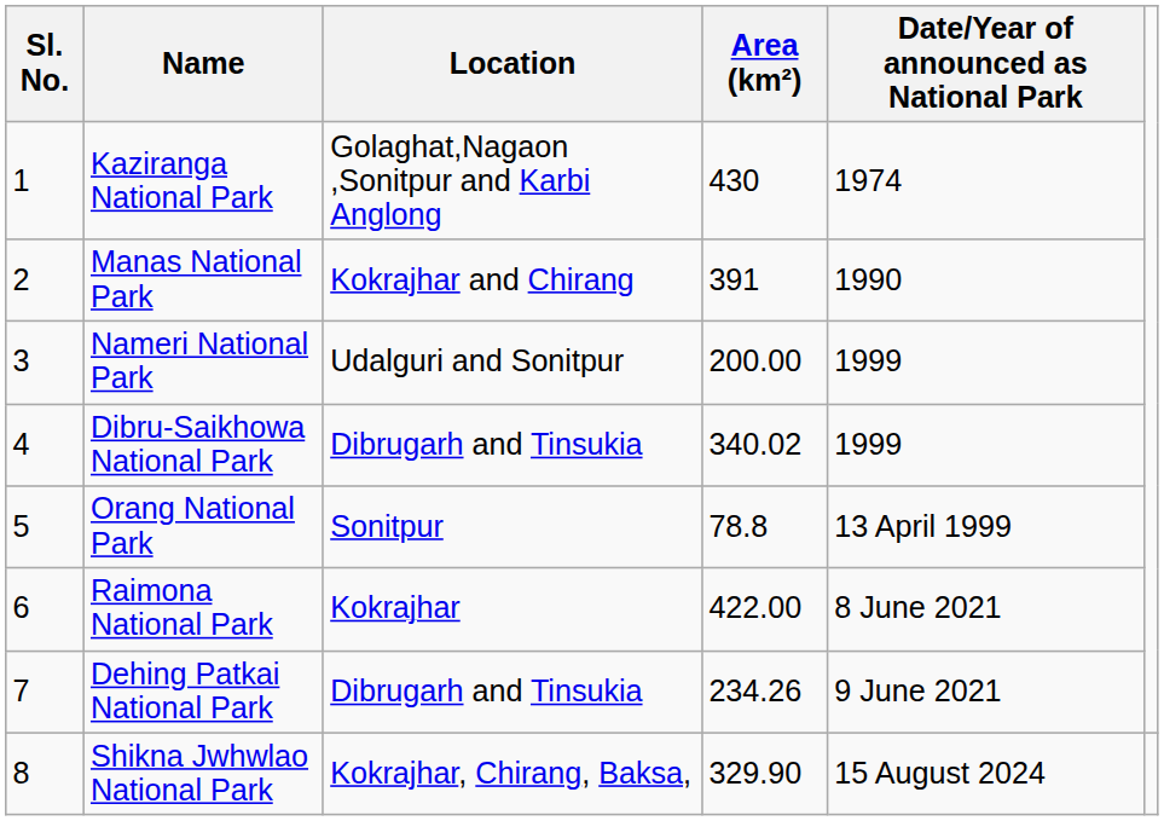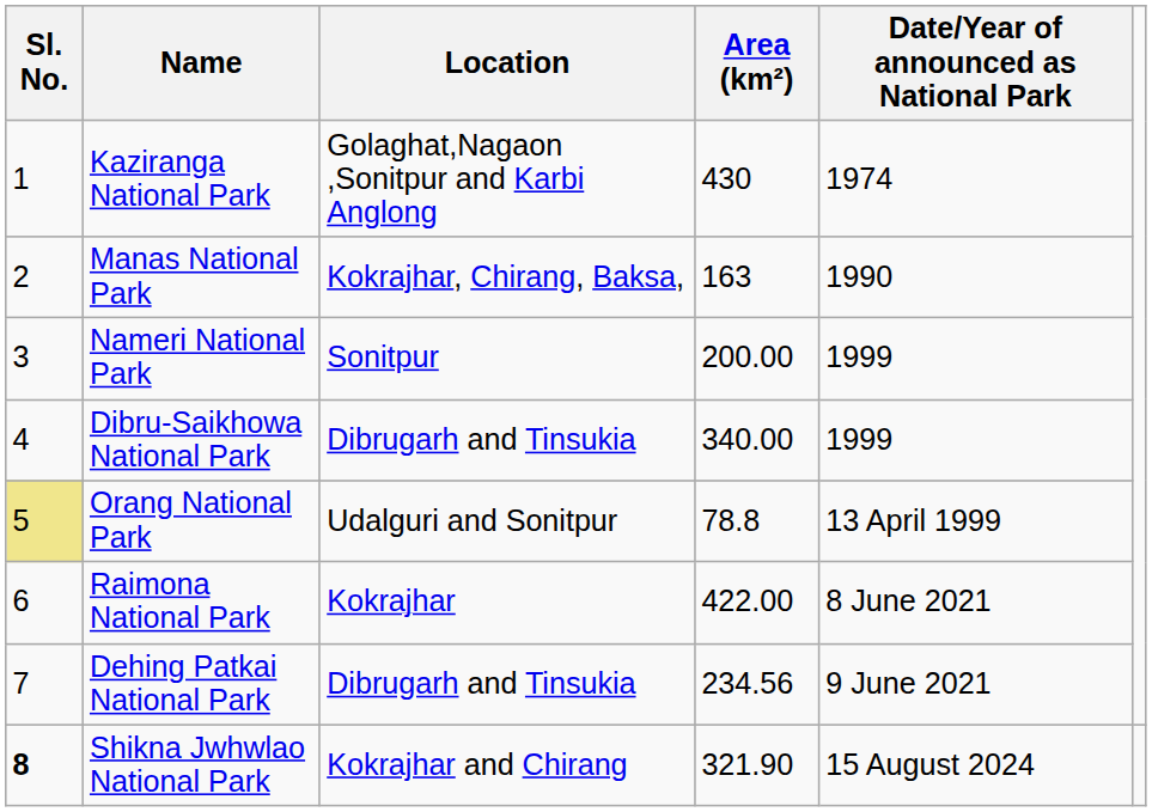Manas National Park | Location: Kokrajhar and Chirang -> Kokrajhar, Chirang, Baksa,
Manas National Park | Area (km²): 391 -> 163
Nameri National Park | Location: Udalguri and Sonitpur -> Sonitpur
Dibru-Saikhowa National Park | Area (km²): 340.02 -> 340.00
Orang National Park | Sl. No.: no background -> khaki background
Orang National Park | Location: Sonitpur -> Udalguri and Sonitpur
Dehing Patkai National Park | Area (km²): 234.26 -> 234.56
Shikna Jwhwlao National Park | Sl. No.: normal -> bold
Shikna Jwhwlao National Park | Location: Kokrajhar, Chirang, Baksa, -> Kokrajhar and Chirang
Shikna Jwhwlao National Park | Area (km²): 329.90 -> 321.90
